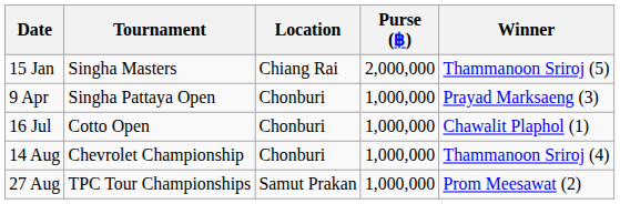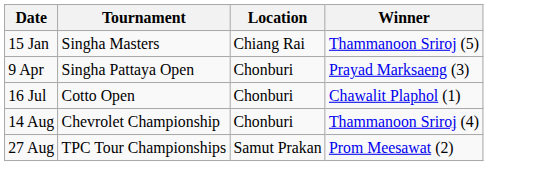- column: Purse (฿) | 2,000,000 | 1,000,000 | 1,000,000 | 1,000,000 | 1,000,000
